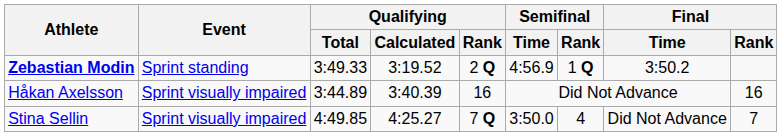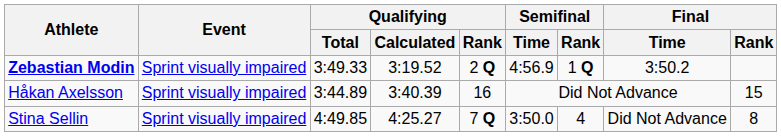Zebastian Modin | Event: Sprint standing -> Sprint visually impaired
Håkan Axelsson | Final / Rank: 16 -> 15
Stina Sellin | Final / Rank: 7 -> 8
